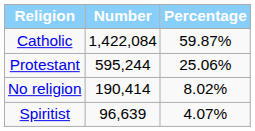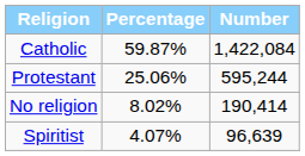columns swapped: Percentage <-> Number
